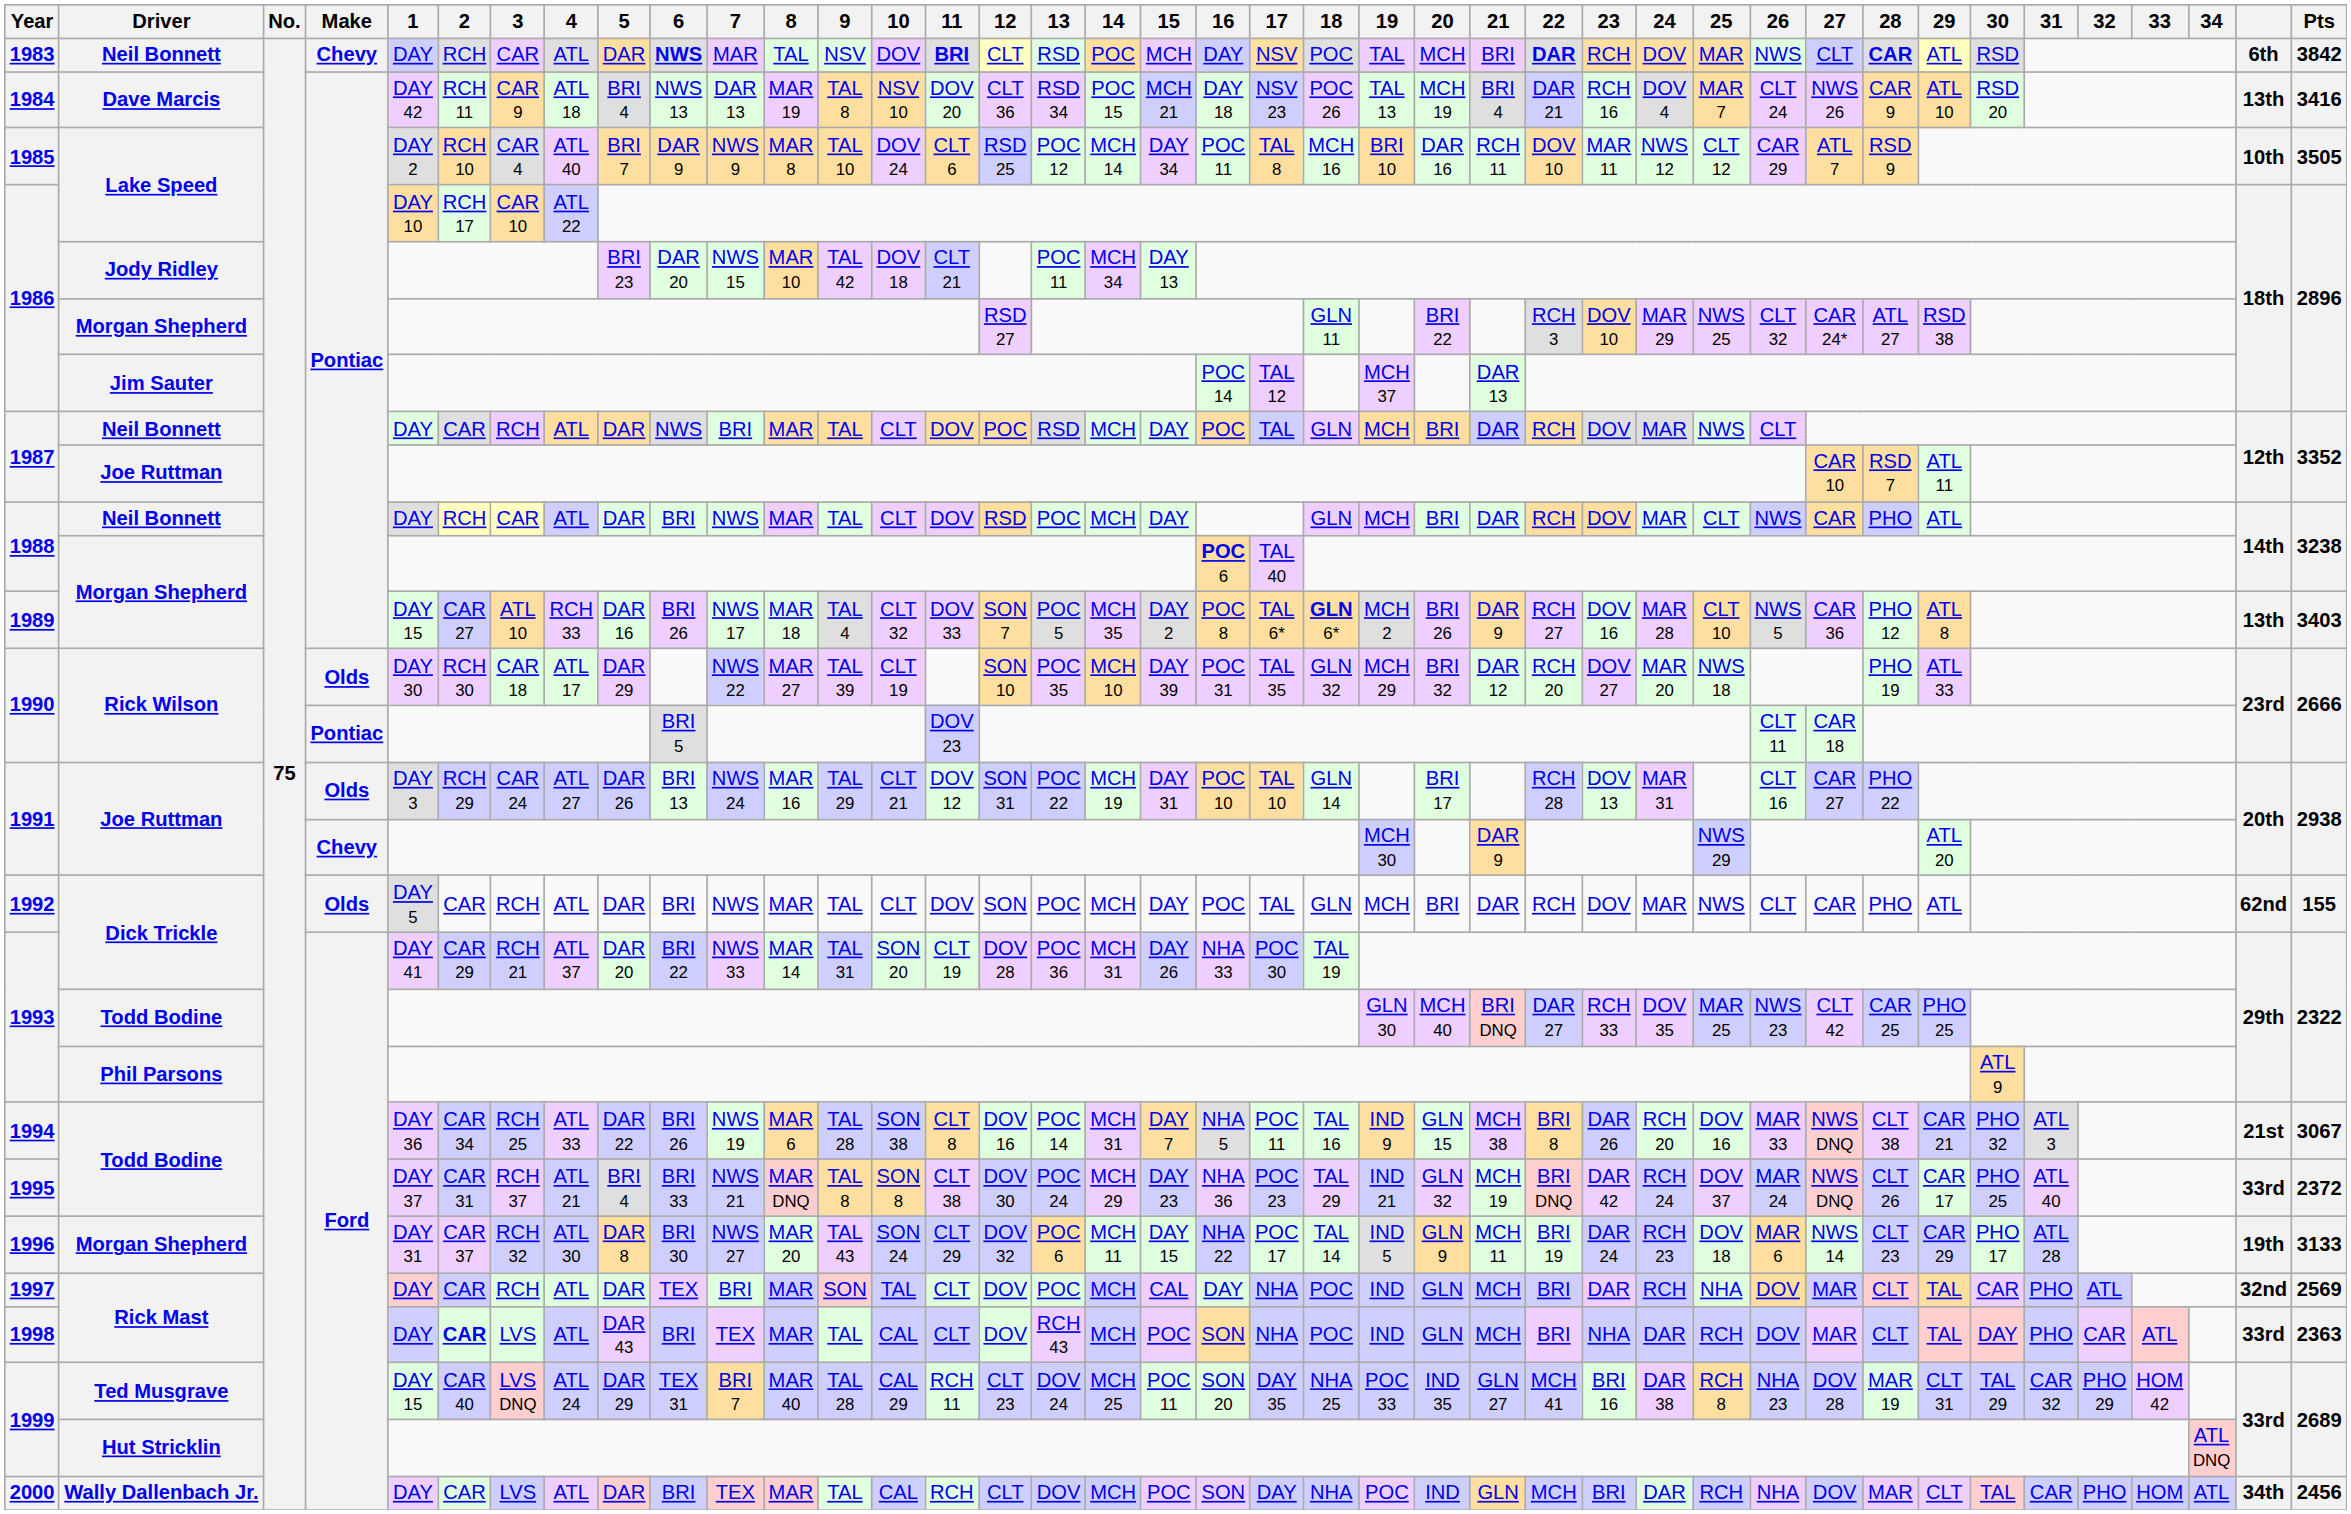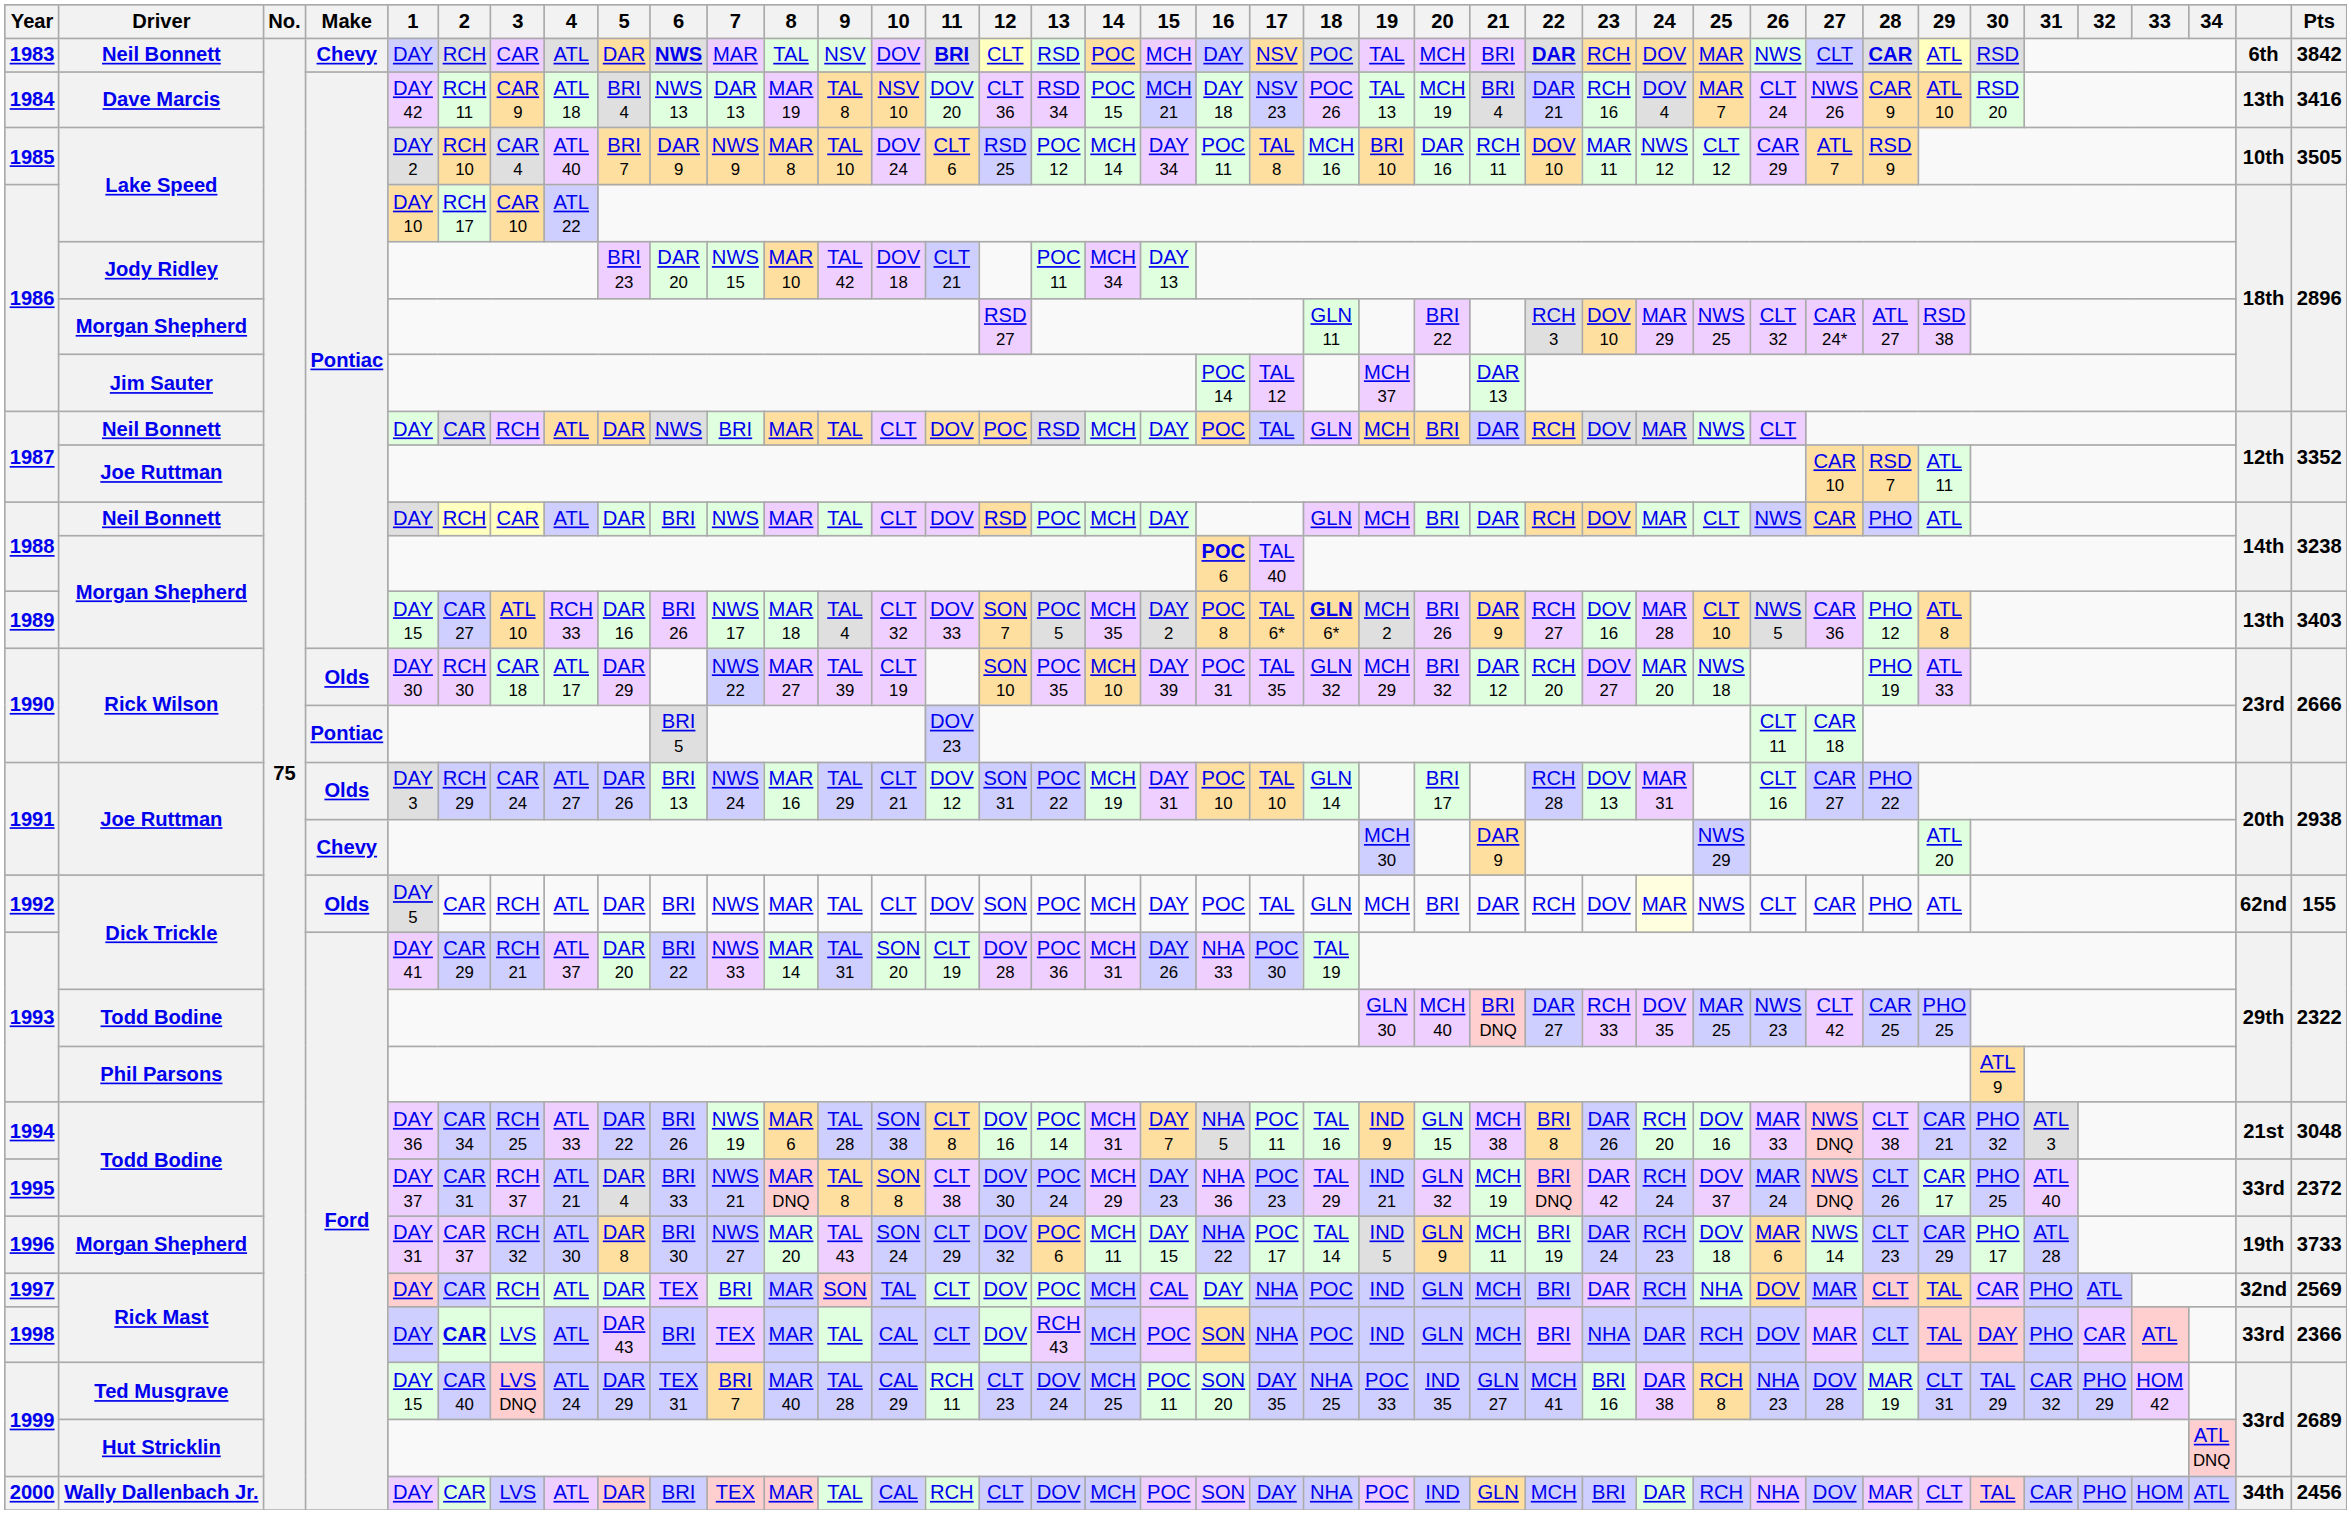1992 | 24: no background -> lightyellow background
1994 | Pts: 3067 -> 3048
1995 | 5: BRI 4 -> DAR 4
1996 | Pts: 3133 -> 3733
1998 | Pts: 2363 -> 2366
